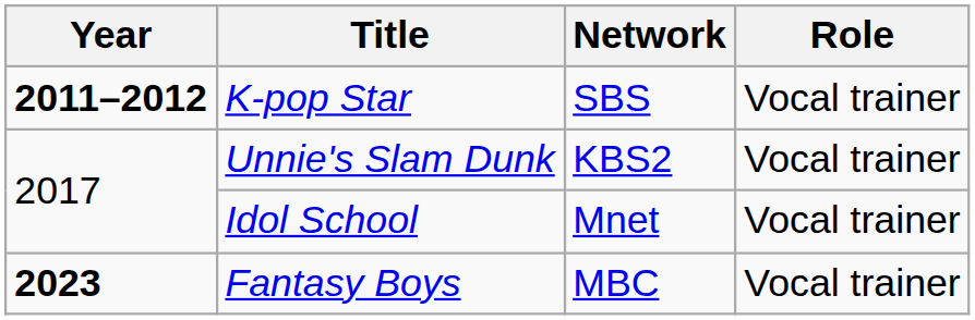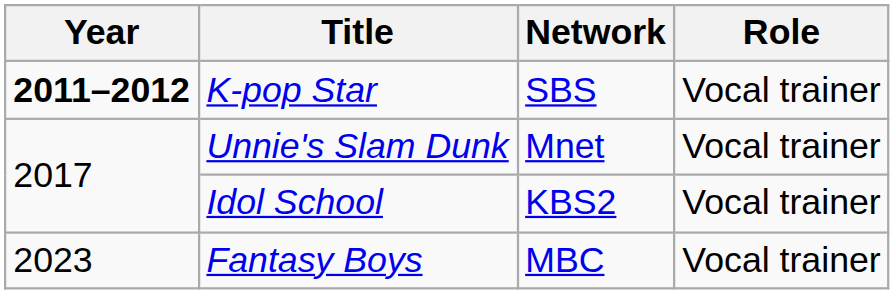Unnie's Slam Dunk | Network: KBS2 -> Mnet
Idol School | Network: Mnet -> KBS2
Fantasy Boys | Year: bold -> normal
